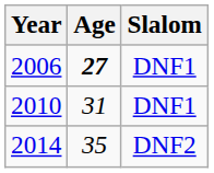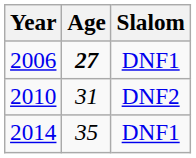2010 | Slalom: DNF1 -> DNF2
2014 | Slalom: DNF2 -> DNF1
